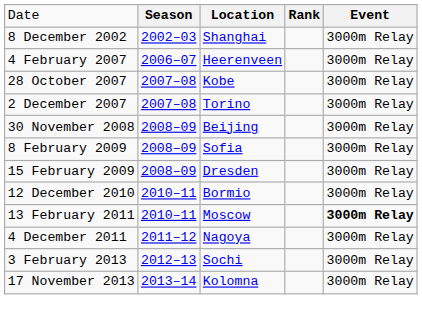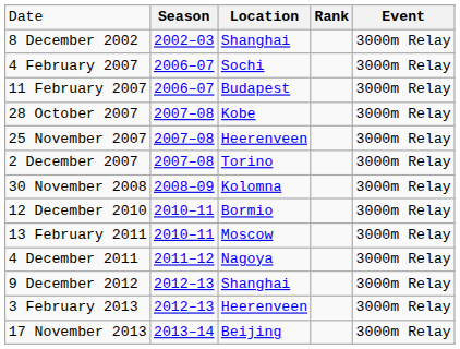4 February 2007 | column 3: Heerenveen -> Sochi
+ row: 11 February 2007 | 2006–07 | Budapest | 3000m Relay
+ row: 25 November 2007 | 2007–08 | Heerenveen | 3000m Relay
30 November 2008 | column 3: Beijing -> Kolomna
- row: 8 February 2009 | 2008–09 | Sofia | 3000m Relay
- row: 15 February 2009 | 2008–09 | Dresden | 3000m Relay
13 February 2011 | column 5: bold -> normal
+ row: 9 December 2012 | 2012–13 | Shanghai | 3000m Relay
3 February 2013 | column 3: Sochi -> Heerenveen
17 November 2013 | column 3: Kolomna -> Beijing
